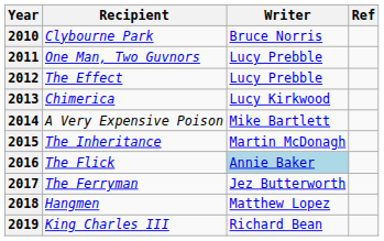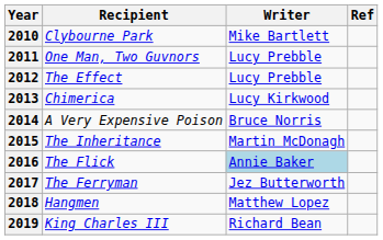2010 | Writer: Bruce Norris -> Mike Bartlett
2014 | Writer: Mike Bartlett -> Bruce Norris
